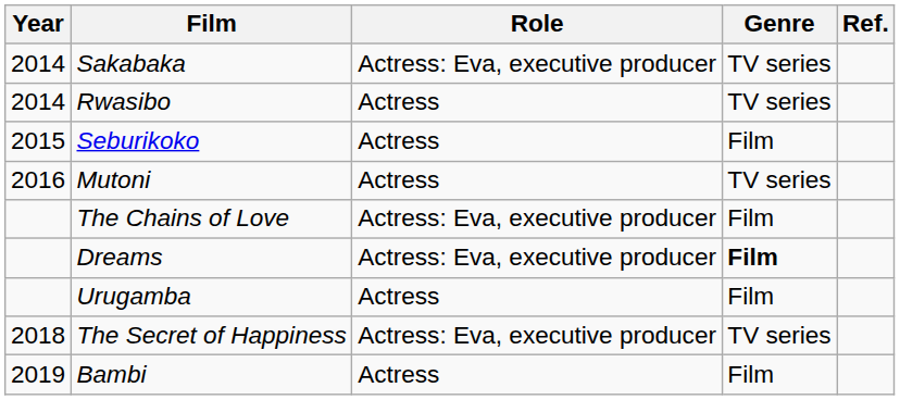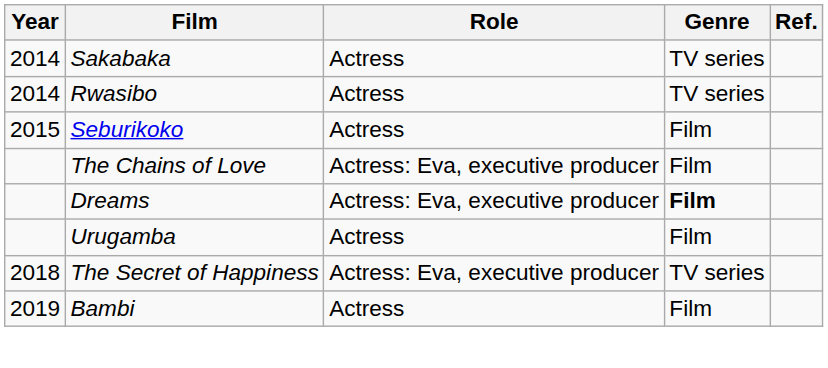Sakabaka | Role: Actress: Eva, executive producer -> Actress
- row: 2016 | Mutoni | Actress | TV series
